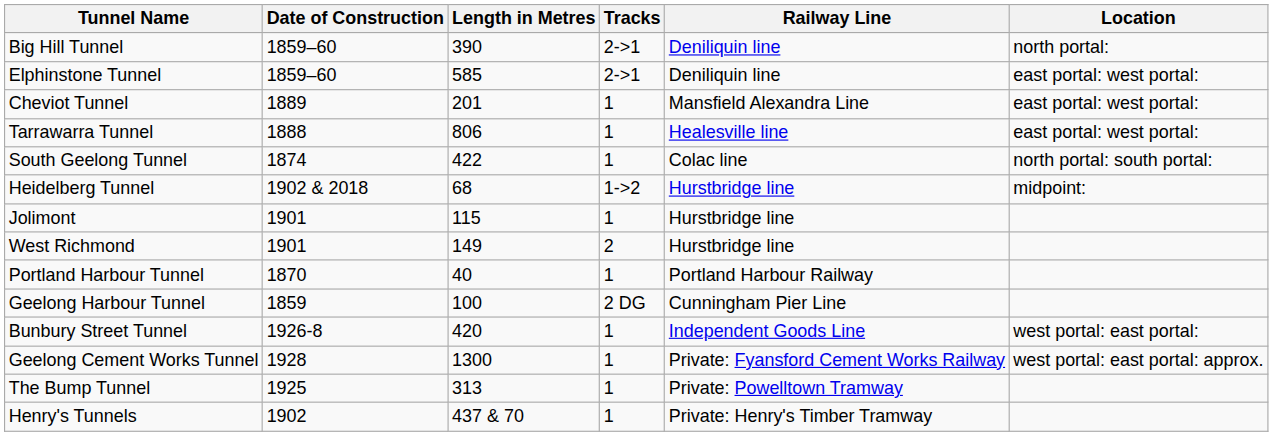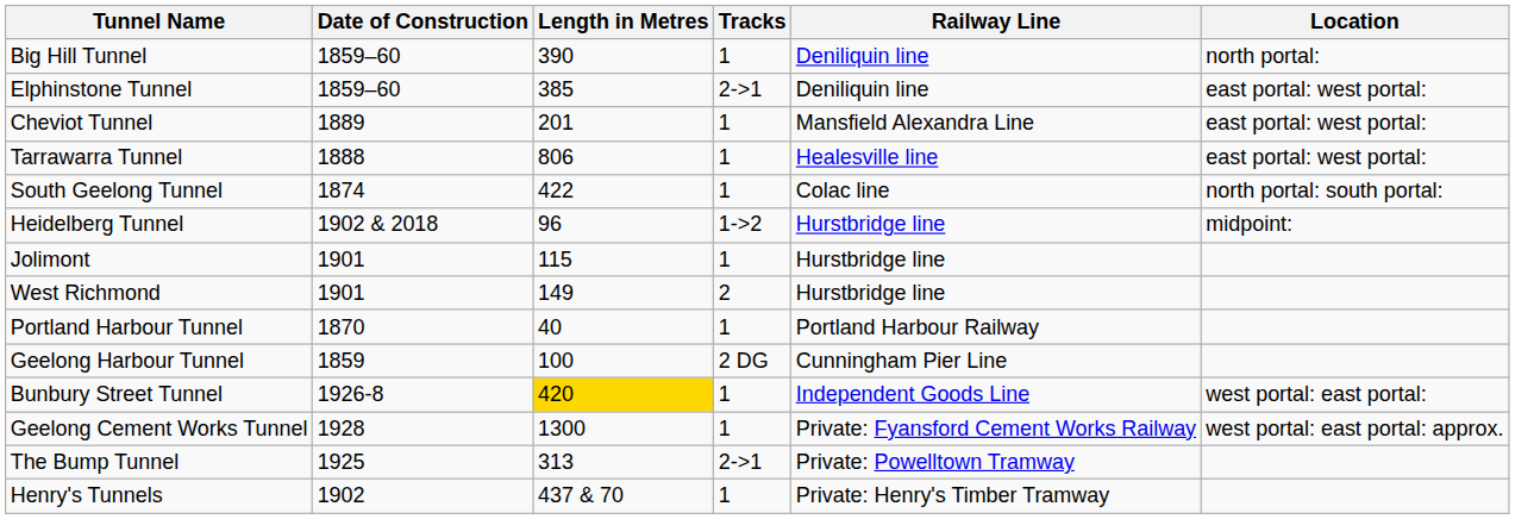Big Hill Tunnel | Tracks: 2->1 -> 1
Elphinstone Tunnel | Length in Metres: 585 -> 385
Heidelberg Tunnel | Length in Metres: 68 -> 96
Bunbury Street Tunnel | Length in Metres: no background -> gold background
The Bump Tunnel | Tracks: 1 -> 2->1
